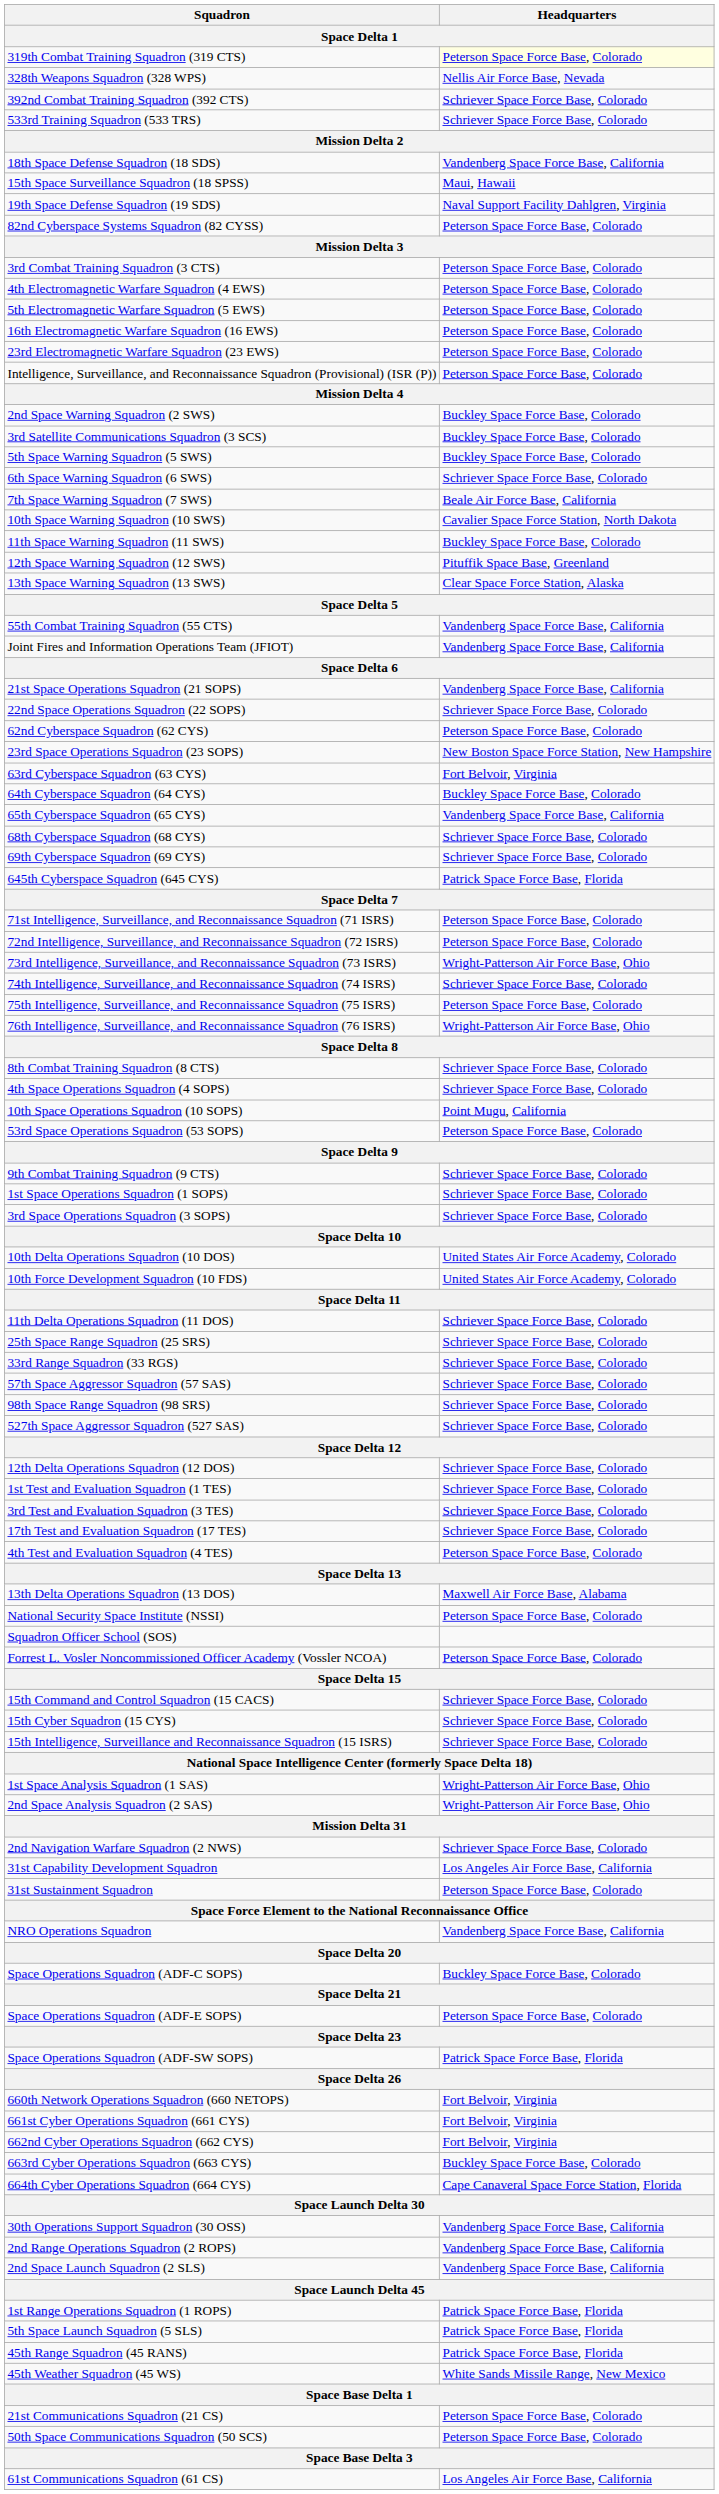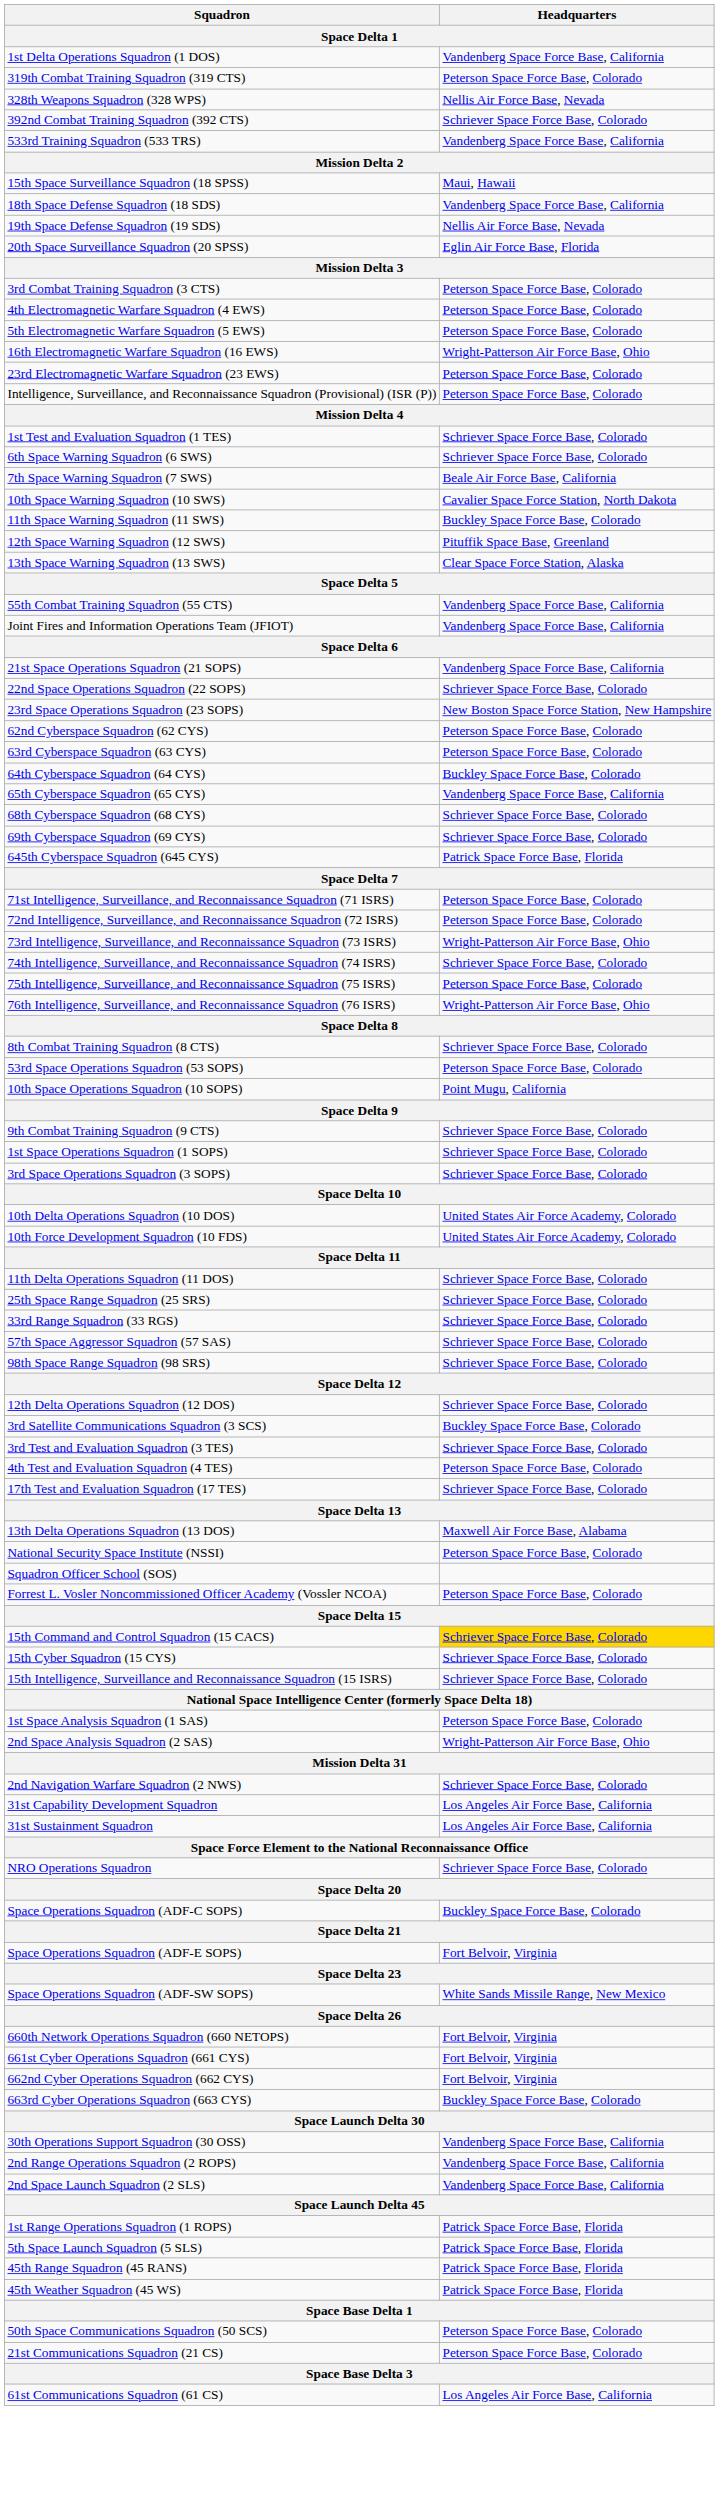+ row: 1st Delta Operations Squadron (1 DOS) | Vandenberg Space Force Base, California
319th Combat Training Squadron (319 CTS) | Headquarters: lightyellow background -> no background
533rd Training Squadron (533 TRS) | Headquarters: Schriever Space Force Base, Colorado -> Vandenberg Space Force Base, California
rows swapped: 15th Space Surveillance Squadron (18 SPSS) <-> 18th Space Defense Squadron (18 SDS)
19th Space Defense Squadron (19 SDS) | Headquarters: Naval Support Facility Dahlgren, Virginia -> Nellis Air Force Base, Nevada
+ row: 20th Space Surveillance Squadron (20 SPSS) | Eglin Air Force Base, Florida
- row: 82nd Cyberspace Systems Squadron (82 CYSS) | Peterson Space Force Base, Colorado
16th Electromagnetic Warfare Squadron (16 EWS) | Headquarters: Peterson Space Force Base, Colorado -> Wright-Patterson Air Force Base, Ohio
- row: 2nd Space Warning Squadron (2 SWS) | Buckley Space Force Base, Colorado
rows swapped: 3rd Satellite Communications Squadron (3 SCS) <-> 1st Test and Evaluation Squadron (1 TES)
- row: 5th Space Warning Squadron (5 SWS) | Buckley Space Force Base, Colorado
rows swapped: 23rd Space Operations Squadron (23 SOPS) <-> 62nd Cyberspace Squadron (62 CYS)
63rd Cyberspace Squadron (63 CYS) | Headquarters: Fort Belvoir, Virginia -> Peterson Space Force Base, Colorado
- row: 4th Space Operations Squadron (4 SOPS) | Schriever Space Force Base, Colorado
rows swapped: 10th Space Operations Squadron (10 SOPS) <-> 53rd Space Operations Squadron (53 SOPS)
- row: 527th Space Aggressor Squadron (527 SAS) | Schriever Space Force Base, Colorado
rows swapped: 4th Test and Evaluation Squadron (4 TES) <-> 17th Test and Evaluation Squadron (17 TES)
15th Command and Control Squadron (15 CACS) | Headquarters: no background -> gold background
1st Space Analysis Squadron (1 SAS) | Headquarters: Wright-Patterson Air Force Base, Ohio -> Peterson Space Force Base, Colorado
31st Sustainment Squadron | Headquarters: Peterson Space Force Base, Colorado -> Los Angeles Air Force Base, California
NRO Operations Squadron | Headquarters: Vandenberg Space Force Base, California -> Schriever Space Force Base, Colorado
Space Operations Squadron (ADF-E SOPS) | Headquarters: Peterson Space Force Base, Colorado -> Fort Belvoir, Virginia
Space Operations Squadron (ADF-SW SOPS) | Headquarters: Patrick Space Force Base, Florida -> White Sands Missile Range, New Mexico
- row: 664th Cyber Operations Squadron (664 CYS) | Cape Canaveral Space Force Station, Florida
45th Weather Squadron (45 WS) | Headquarters: White Sands Missile Range, New Mexico -> Patrick Space Force Base, Florida
rows swapped: 21st Communications Squadron (21 CS) <-> 50th Space Communications Squadron (50 SCS)
